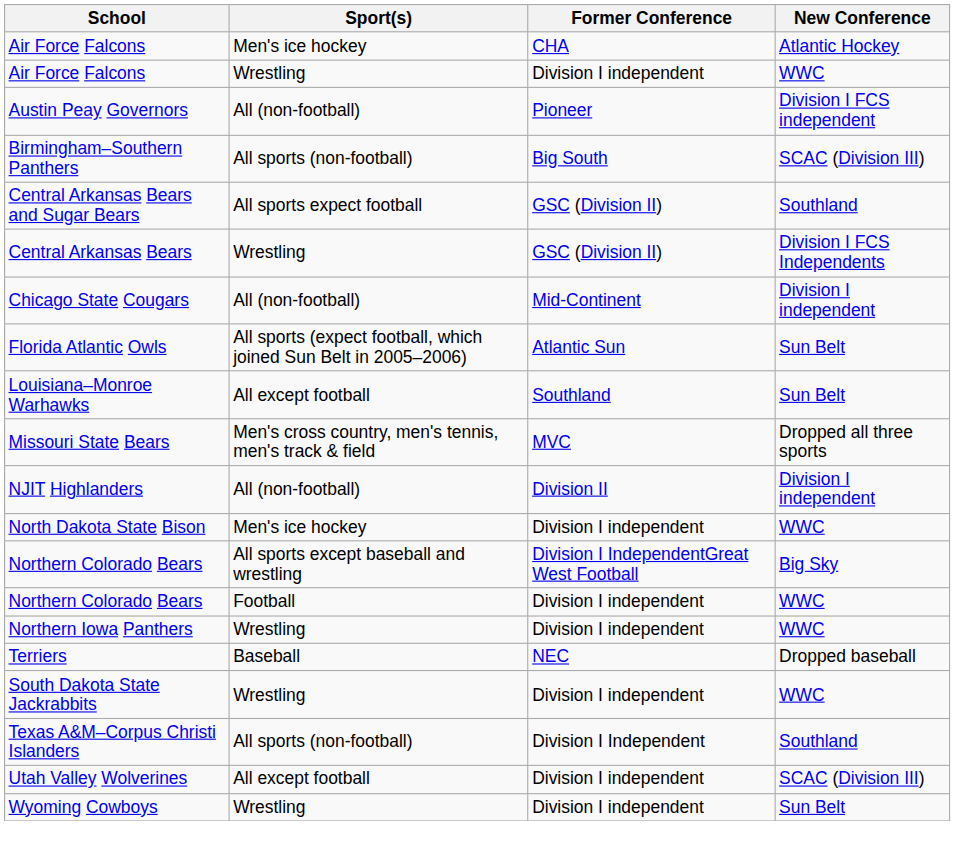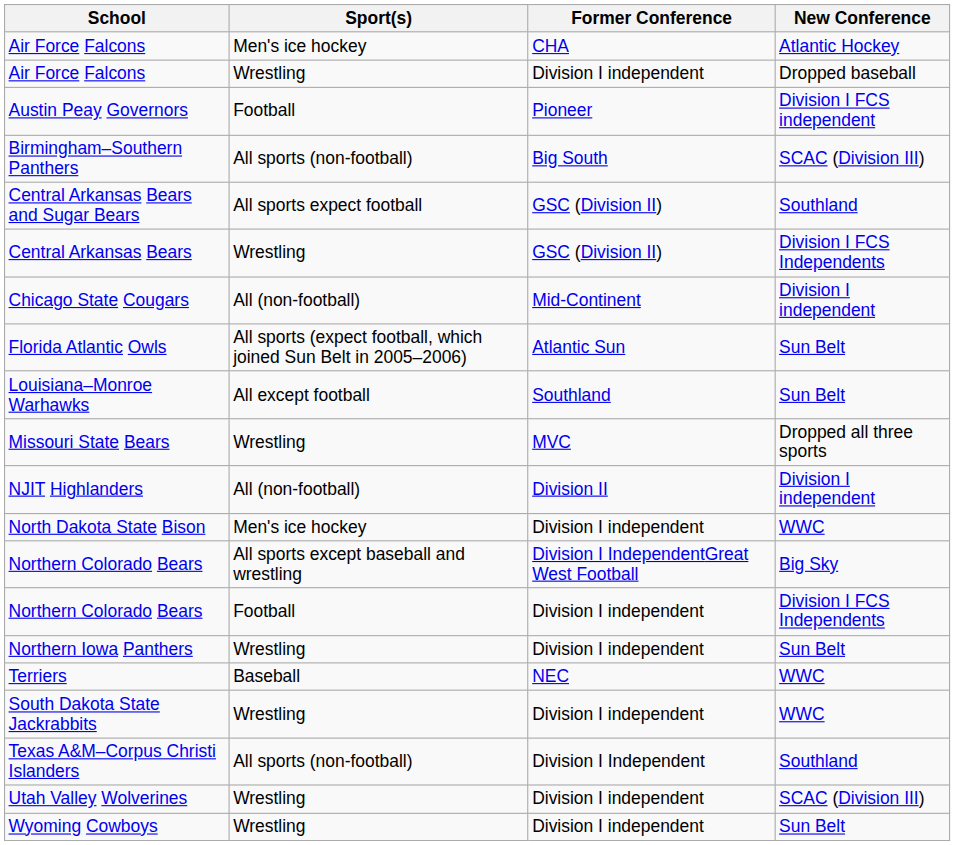Air Force Falcons / Division I independent | New Conference: WWC -> Dropped baseball
Austin Peay Governors | Sport(s): All (non-football) -> Football
Missouri State Bears | Sport(s): Men's cross country, men's tennis, men's track & field -> Wrestling
Northern Colorado Bears / Division I independent | New Conference: WWC -> Division I FCS Independents
Northern Iowa Panthers | New Conference: WWC -> Sun Belt
Terriers | New Conference: Dropped baseball -> WWC
Utah Valley Wolverines | Sport(s): All except football -> Wrestling
